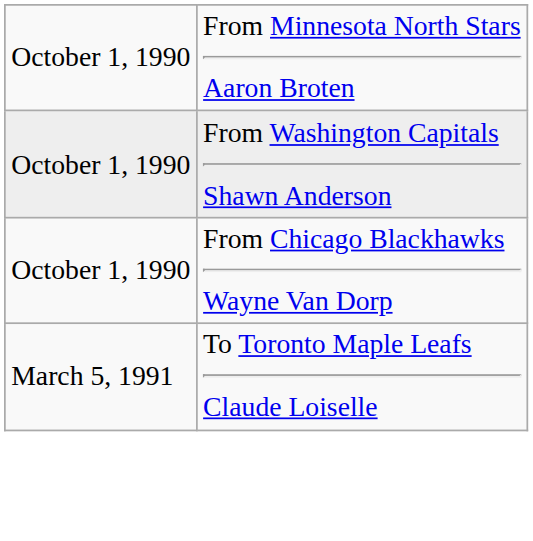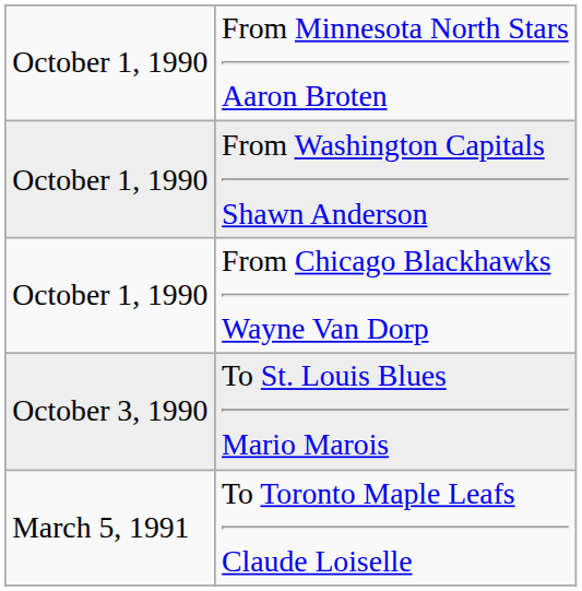+ row: October 3, 1990 | To St. Louis Blues Mario Marois
